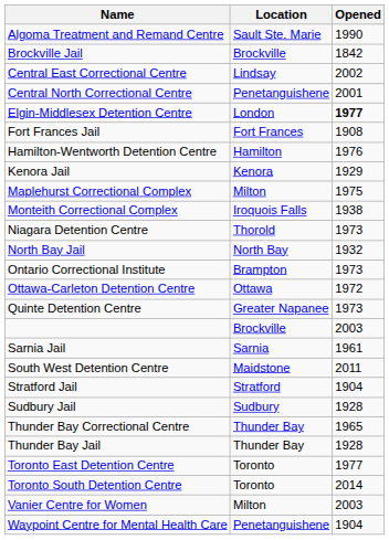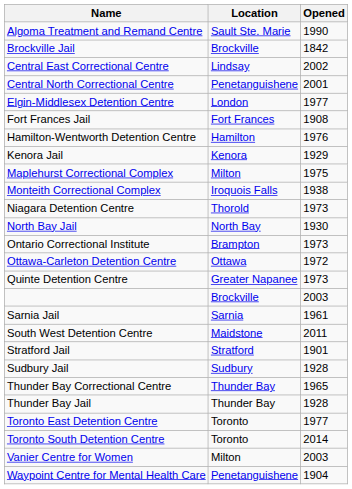Elgin-Middlesex Detention Centre | Opened: bold -> normal
North Bay Jail | Opened: 1932 -> 1930
Stratford Jail | Opened: 1904 -> 1901
